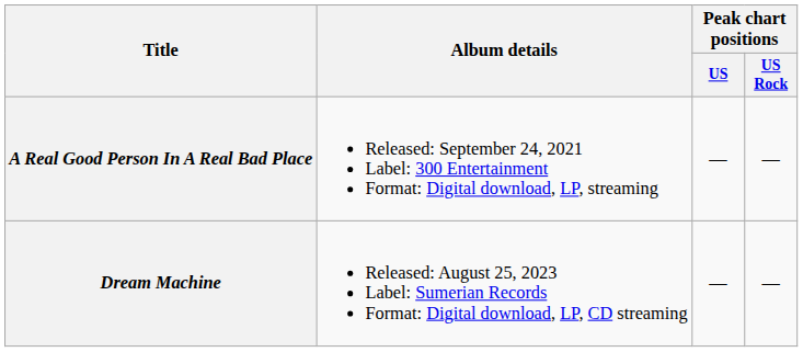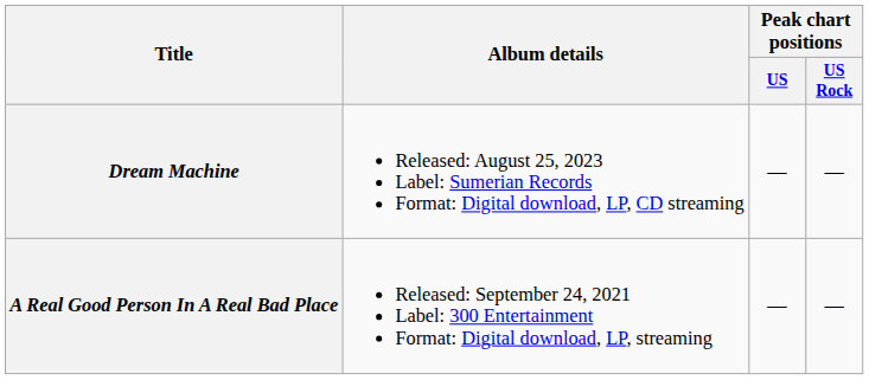rows swapped: A Real Good Person In A Real Bad Place <-> Dream Machine
